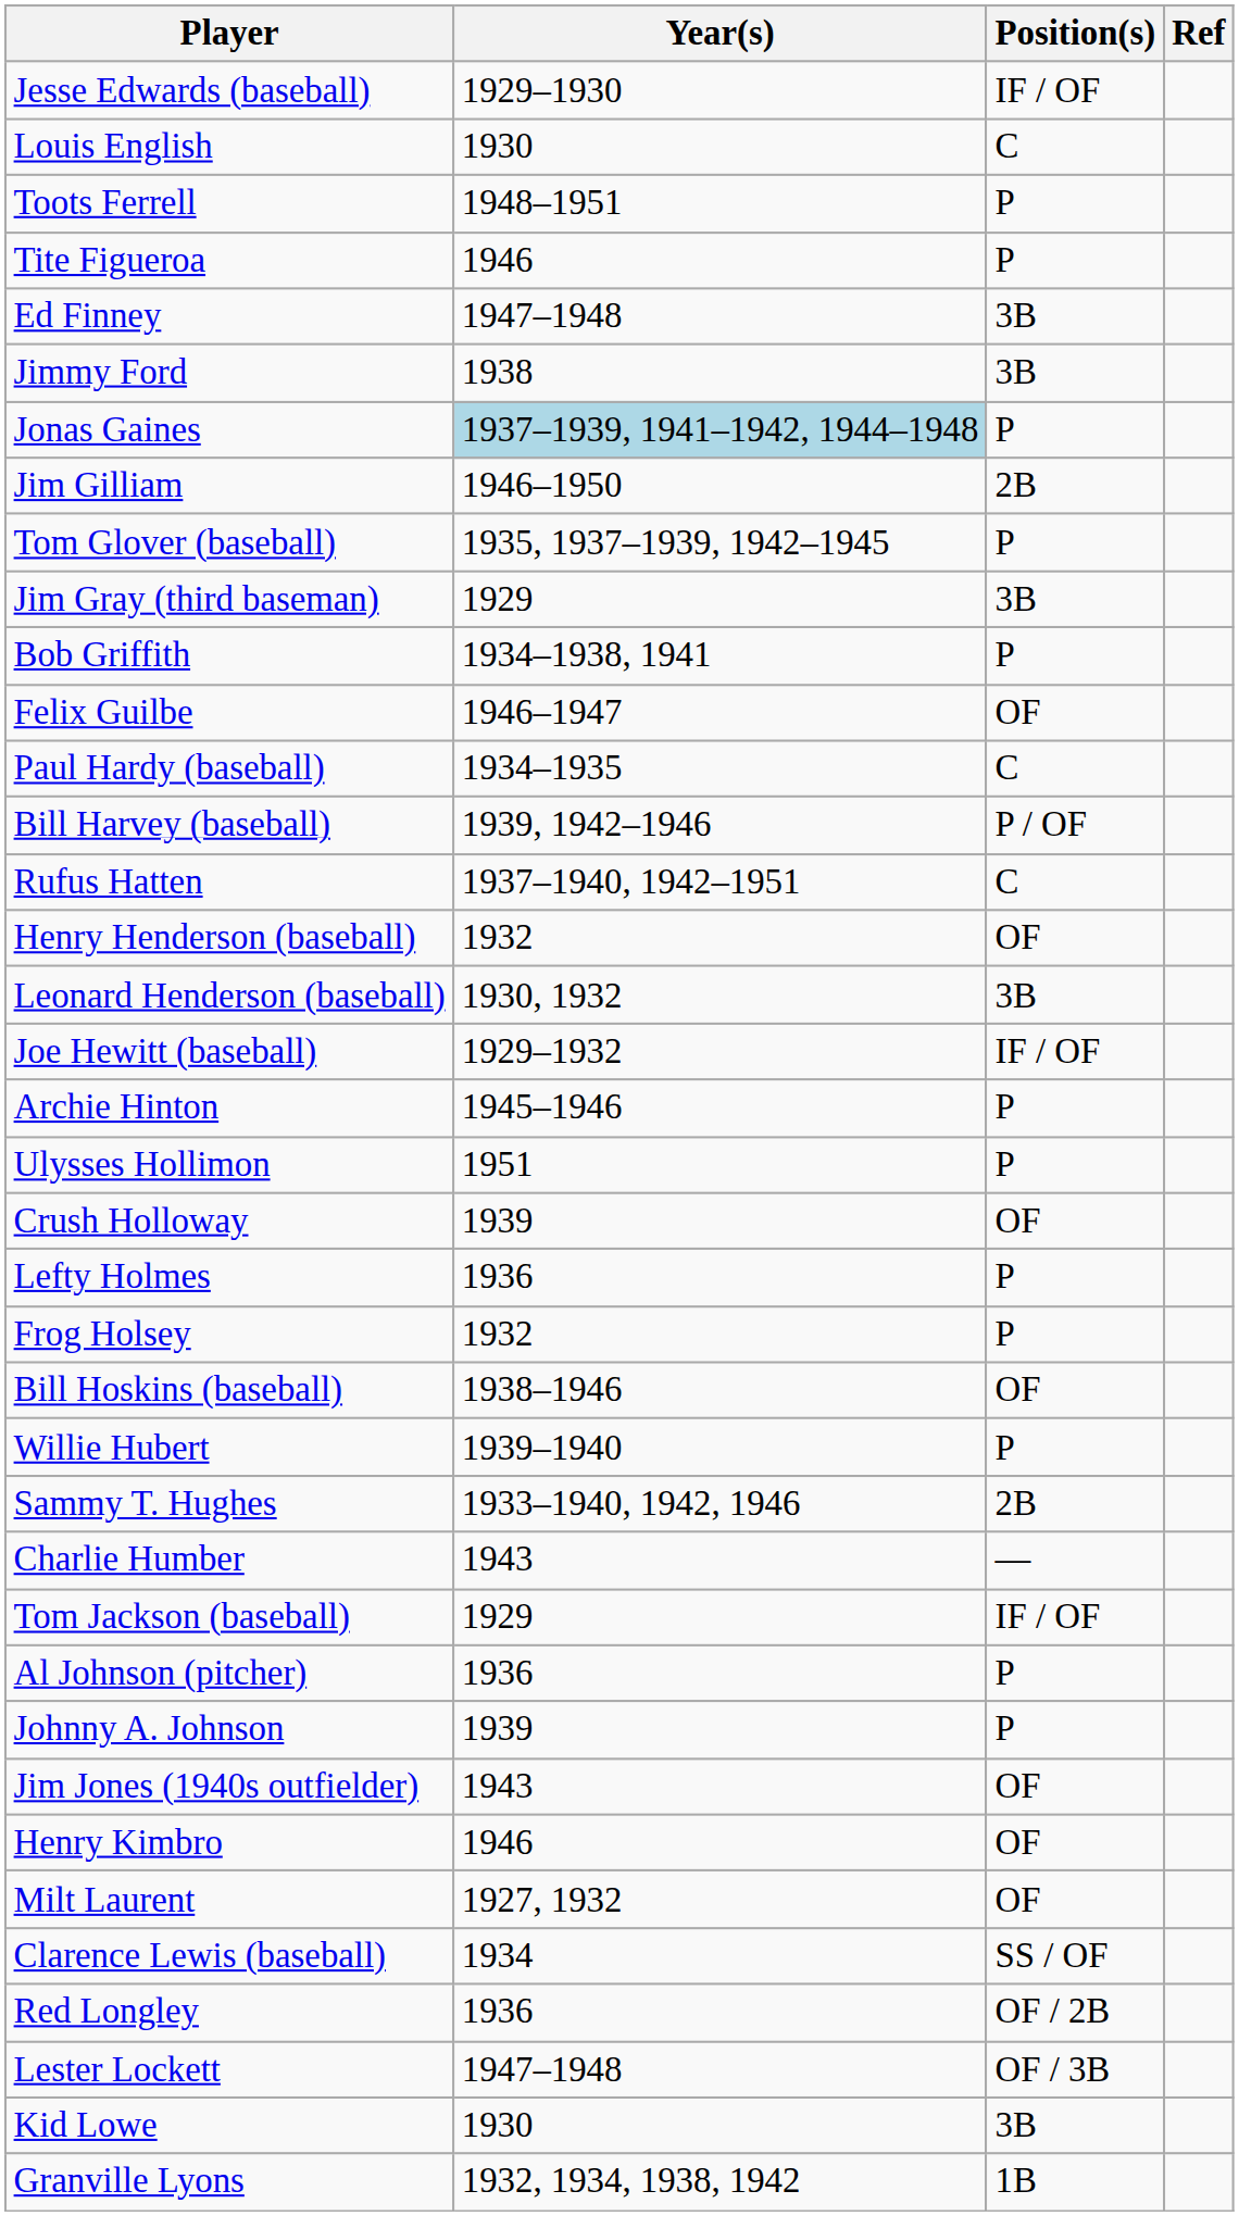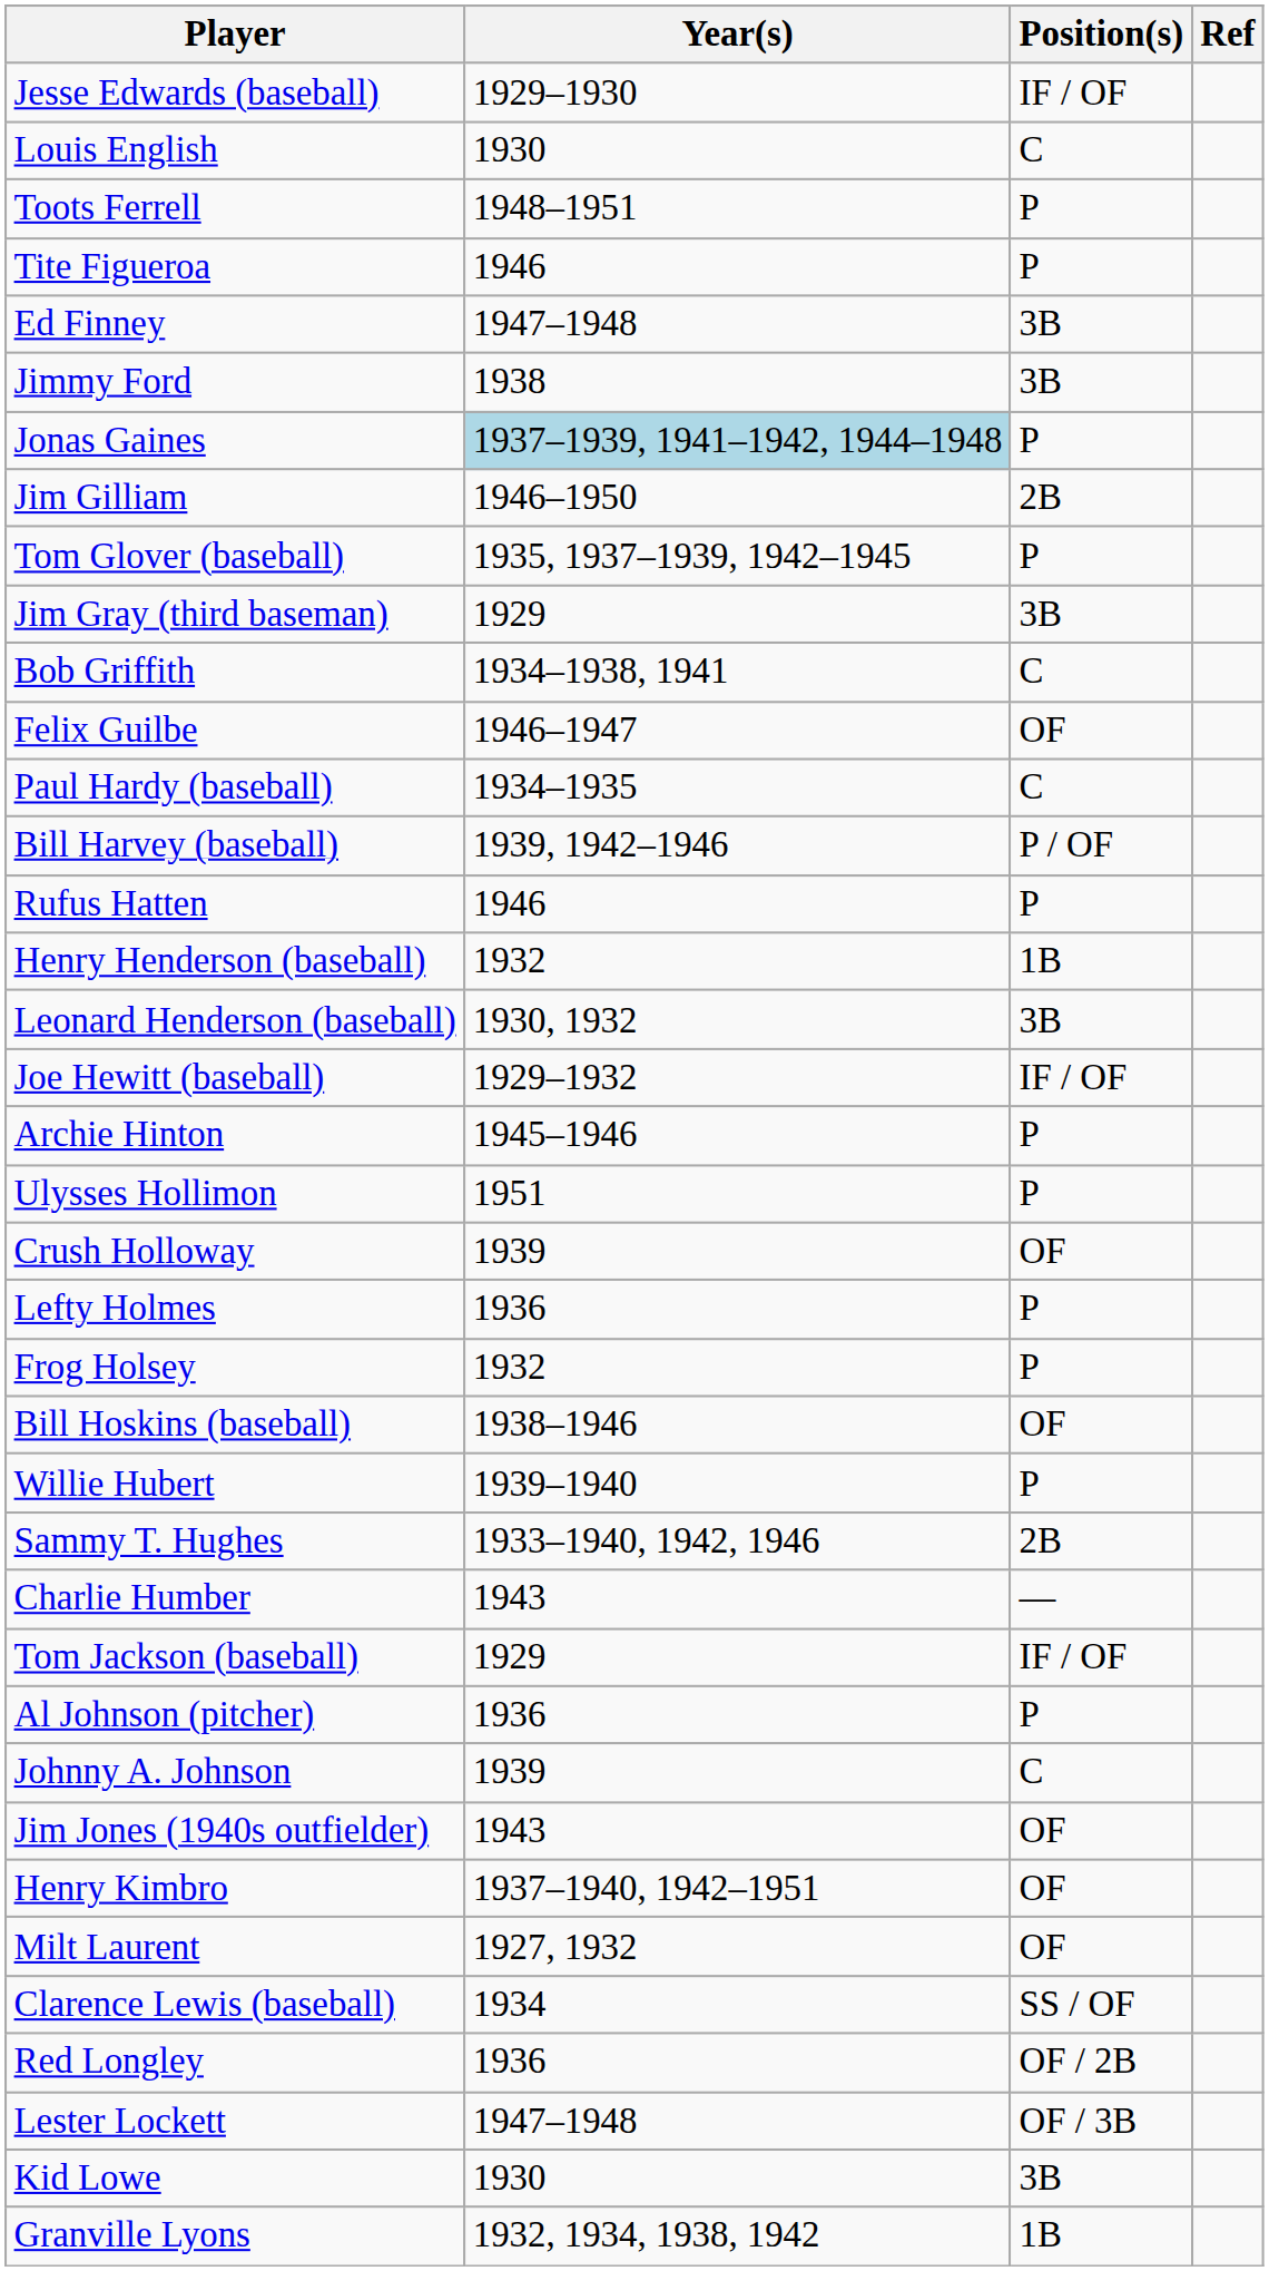Bob Griffith | Position(s): P -> C
Rufus Hatten | Year(s): 1937–1940, 1942–1951 -> 1946
Rufus Hatten | Position(s): C -> P
Henry Henderson (baseball) | Position(s): OF -> 1B
Johnny A. Johnson | Position(s): P -> C
Henry Kimbro | Year(s): 1946 -> 1937–1940, 1942–1951
